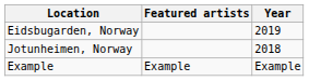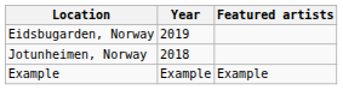columns swapped: Year <-> Featured artists
